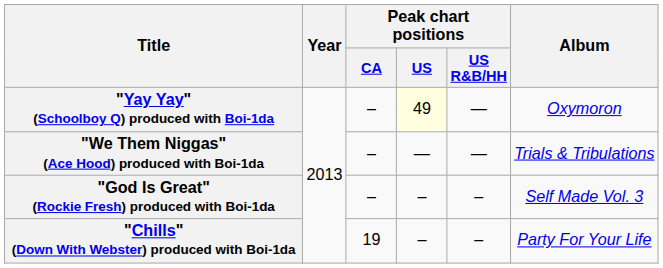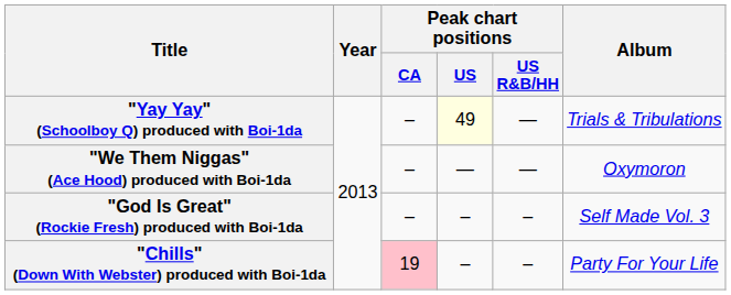"Yay Yay" (Schoolboy Q) produced with Boi-1da | Album: Oxymoron -> Trials & Tribulations
"We Them Niggas" (Ace Hood) produced with Boi-1da | Album: Trials & Tribulations -> Oxymoron
"Chills" (Down With Webster) produced with Boi-1da | Peak chart positions / CA: no background -> pink background
